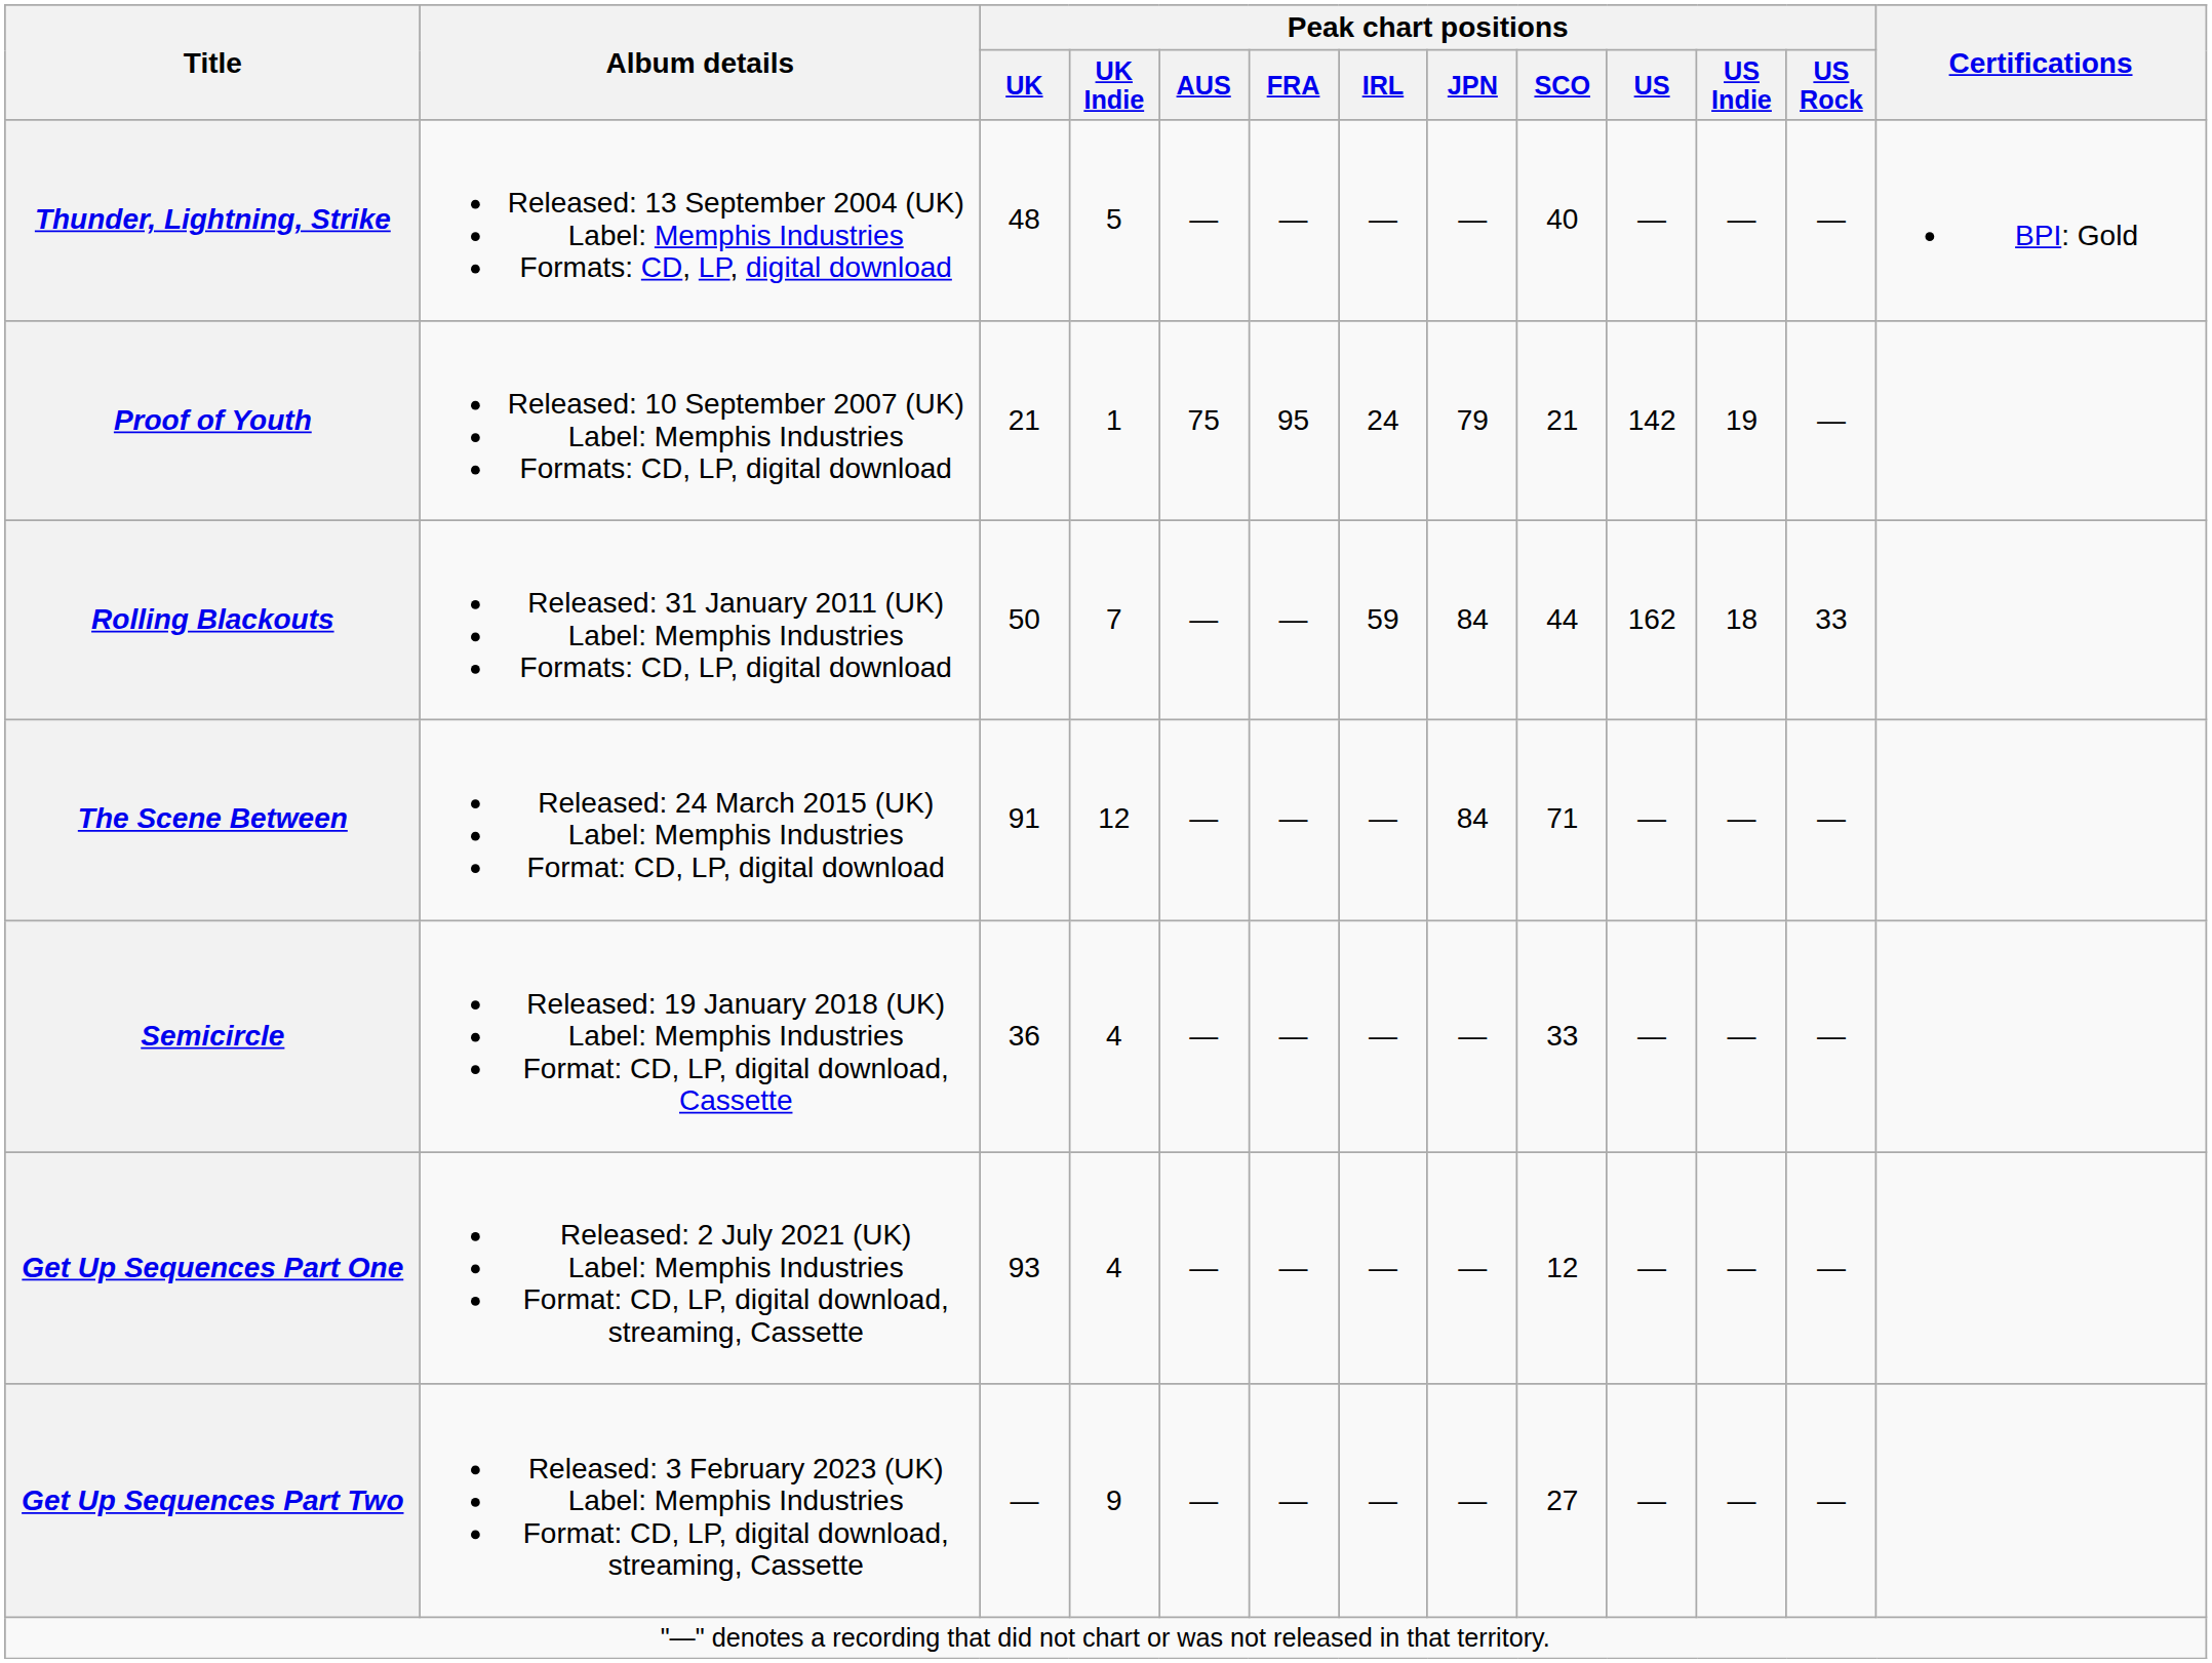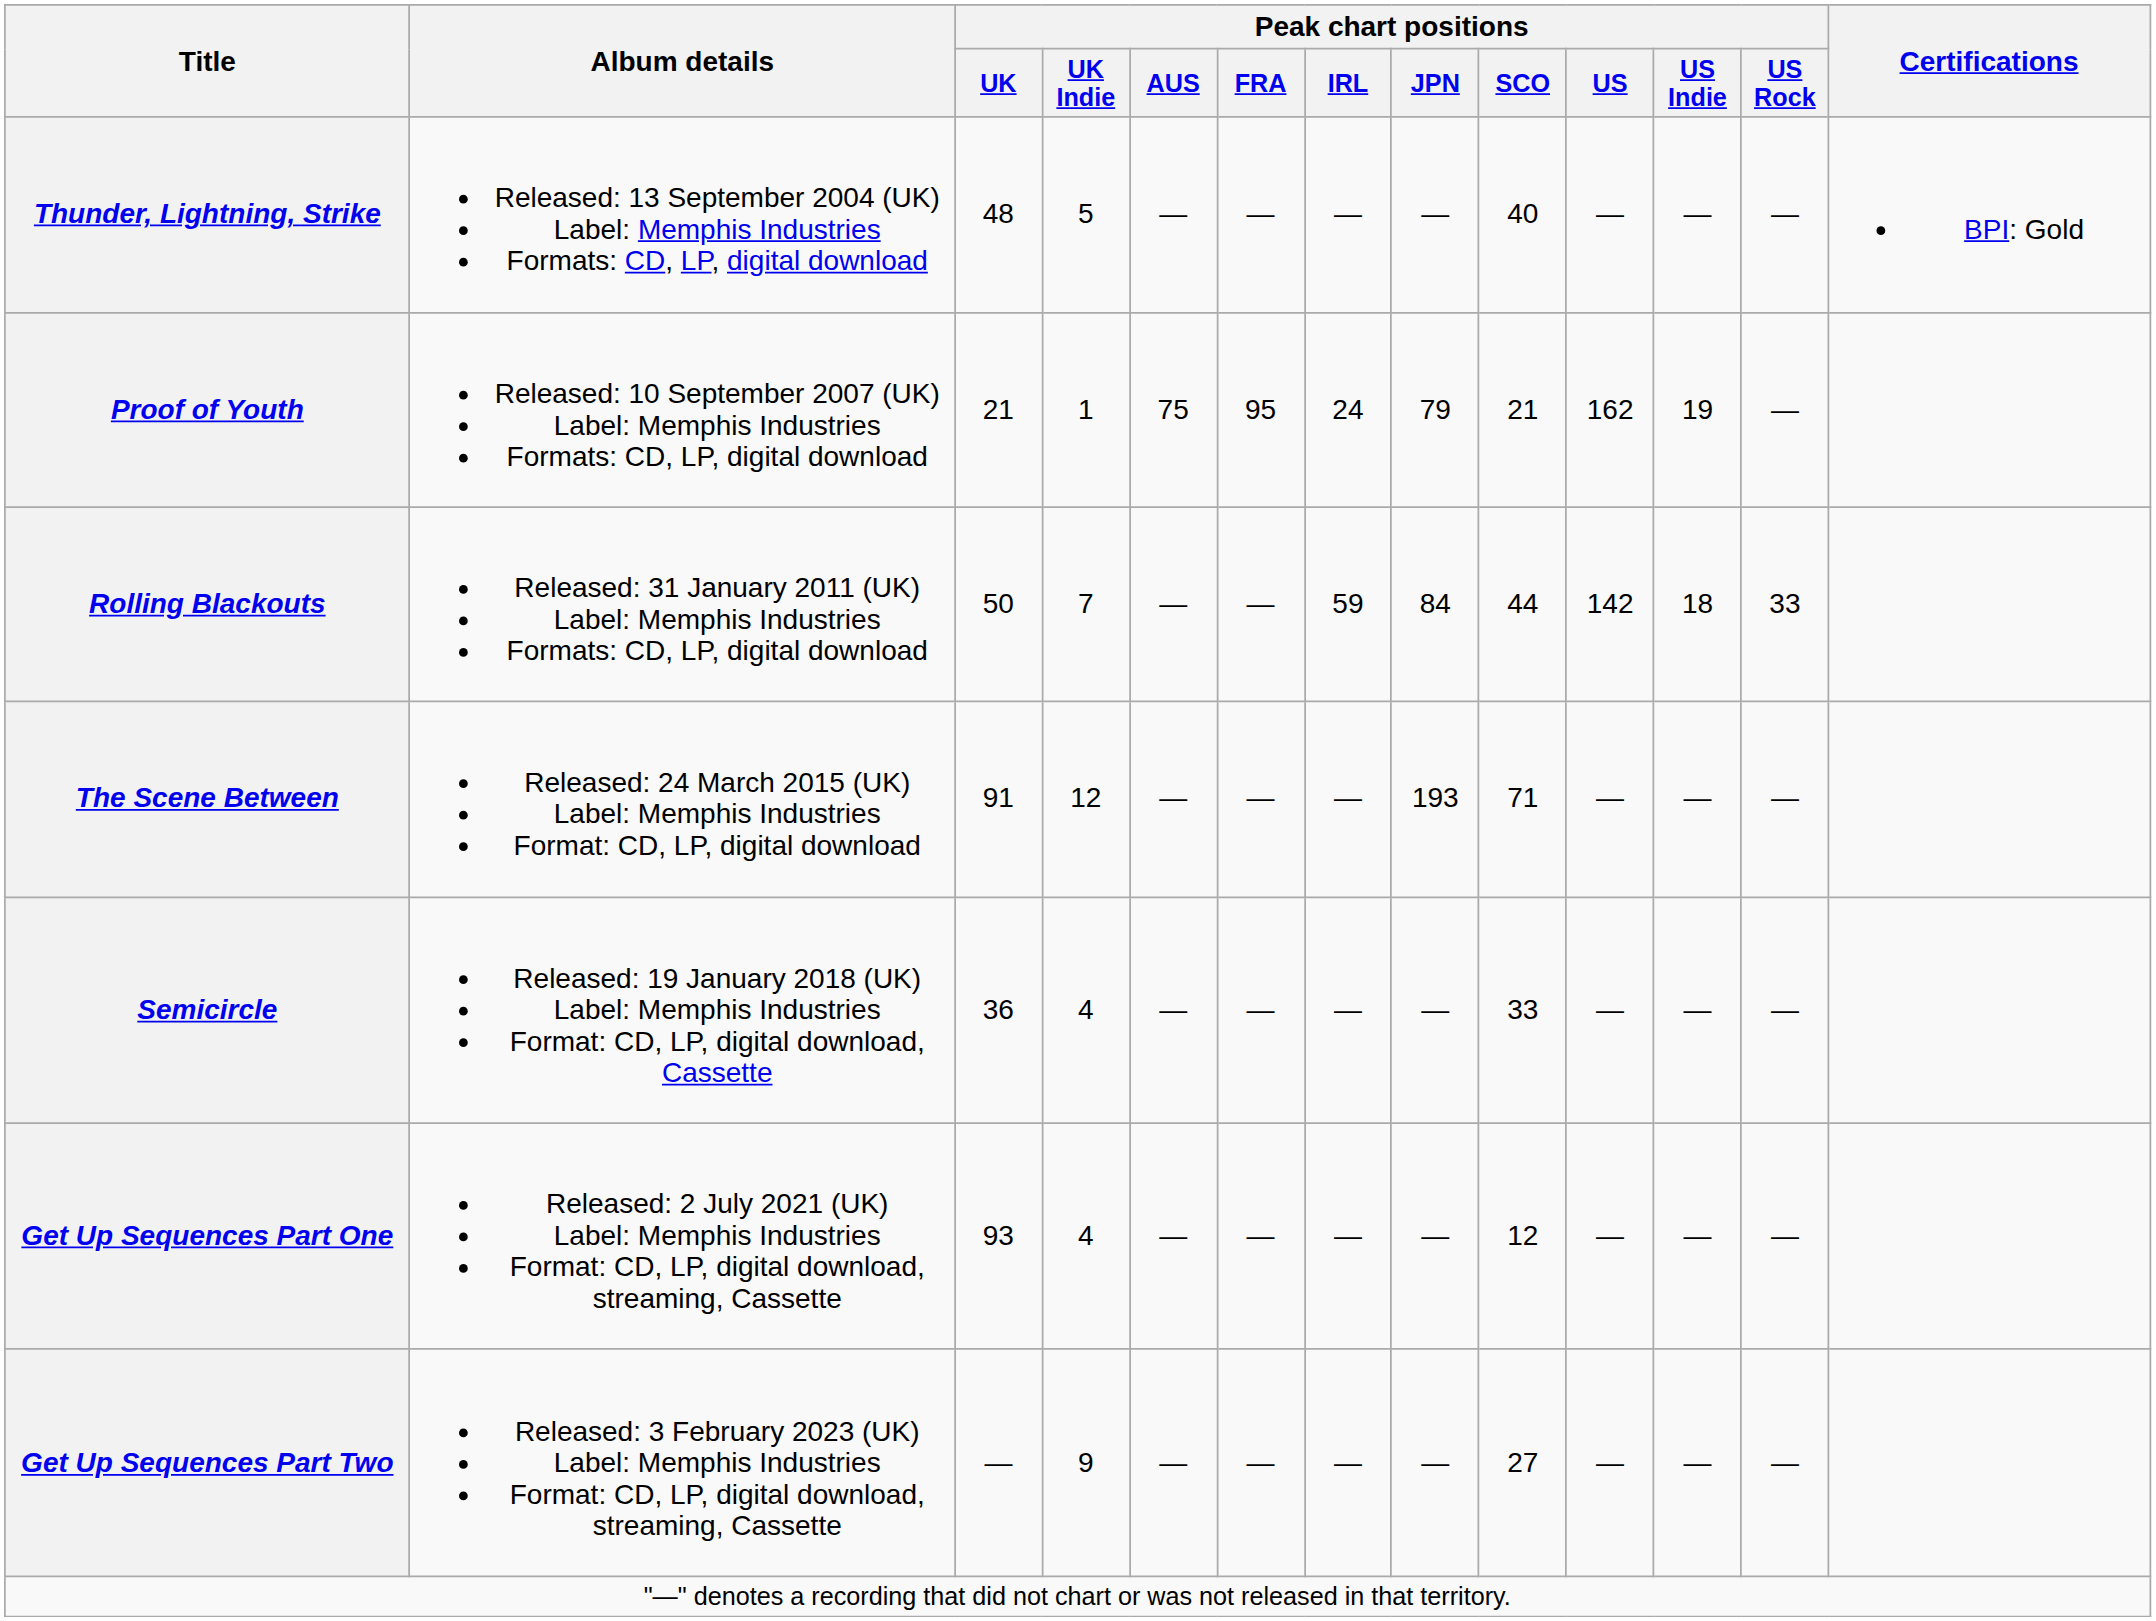Proof of Youth | Peak chart positions / US: 142 -> 162
Rolling Blackouts | Peak chart positions / US: 162 -> 142
The Scene Between | Peak chart positions / JPN: 84 -> 193
